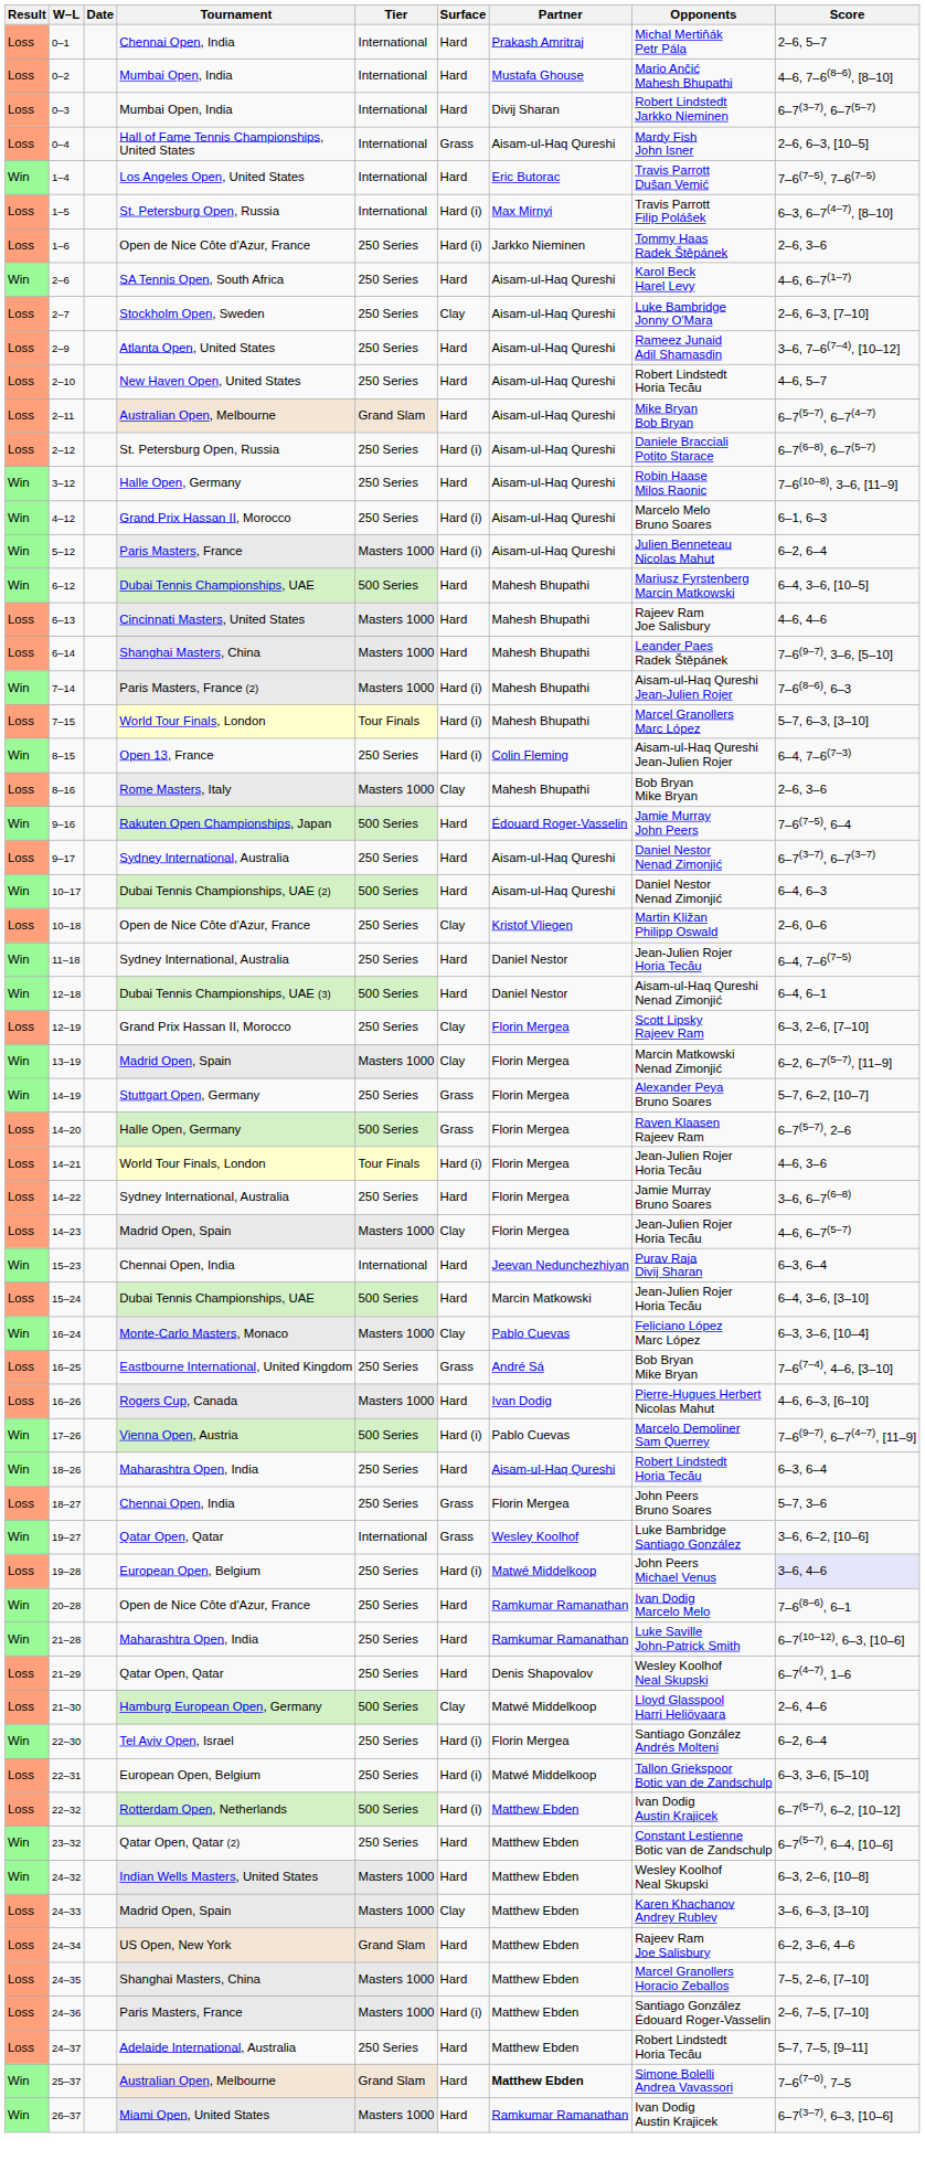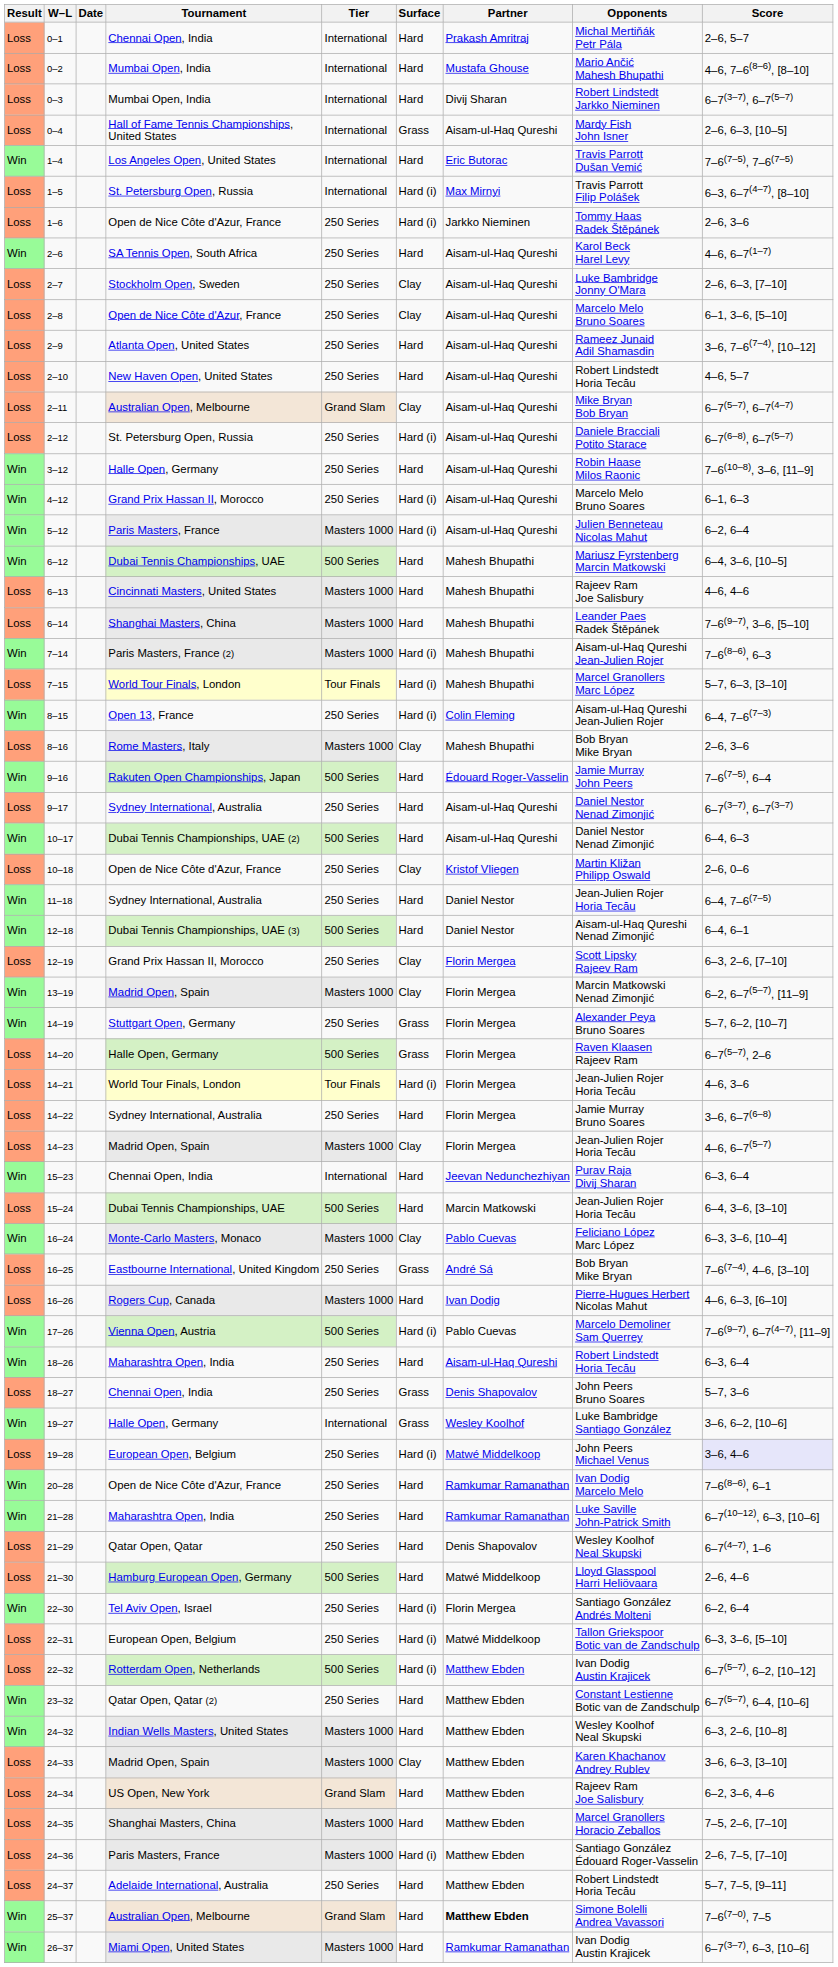+ row: Loss | 2–8 | Open de Nice Côte d'Azur, France | 250 Series | Clay | Aisam-ul-Haq Qureshi | Marcelo Melo Bruno Soares | 6–1, 3–6, [5–10]
2–11 | Surface: Hard -> Clay
18–27 | Partner: Florin Mergea -> Denis Shapovalov
19–27 | Tournament: Qatar Open, Qatar -> Halle Open, Germany
21–30 | Surface: Clay -> Hard
